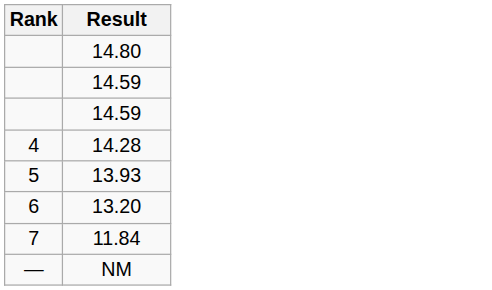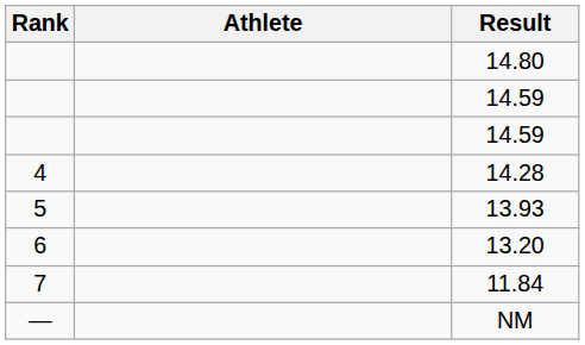+ column: Athlete
